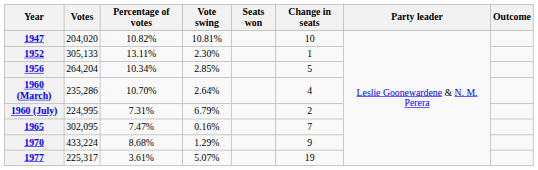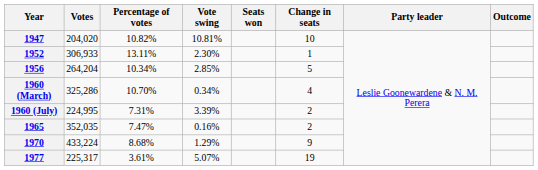1952 | Votes: 305,133 -> 306,933
1960 (March) | Votes: 235,286 -> 325,286
1960 (March) | Vote swing: 2.64% -> 0.34%
1960 (July) | Vote swing: 6.79% -> 3.39%
1965 | Votes: 302,095 -> 352,035
1965 | Change in seats: 7 -> 2
